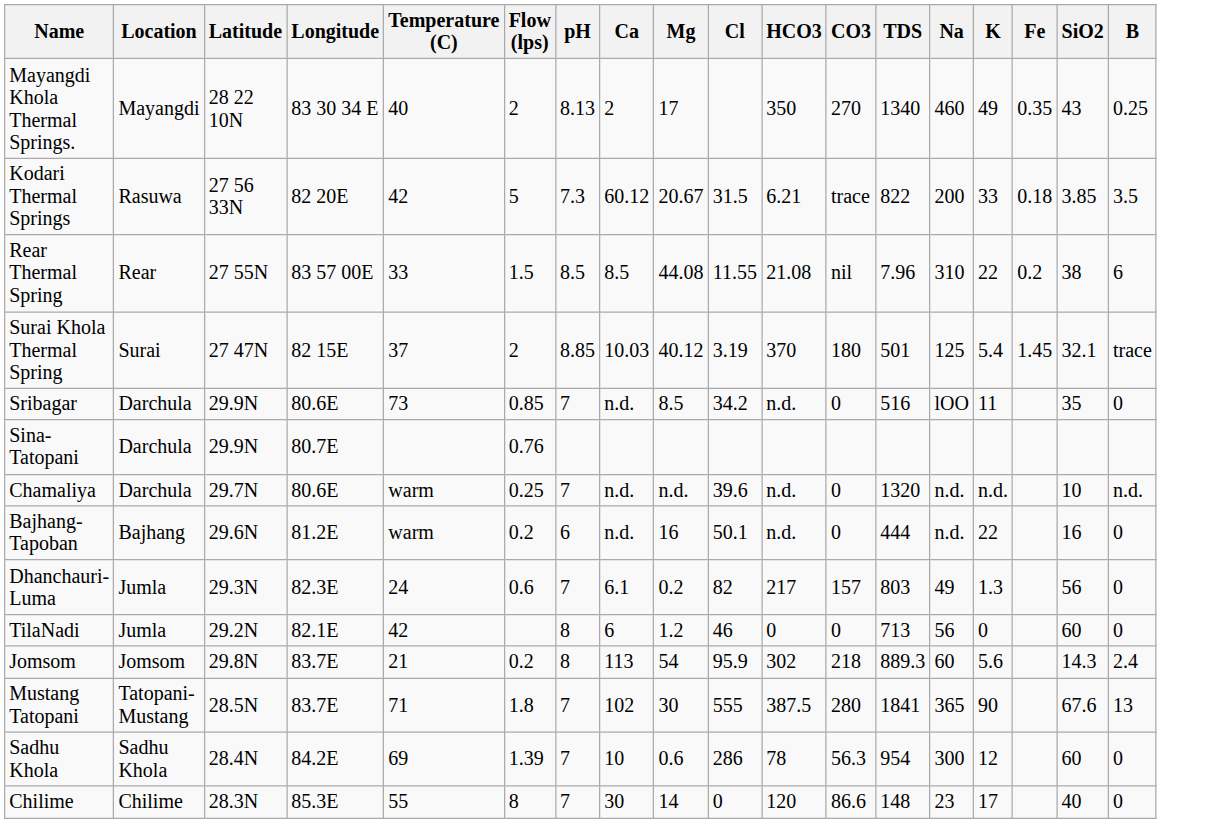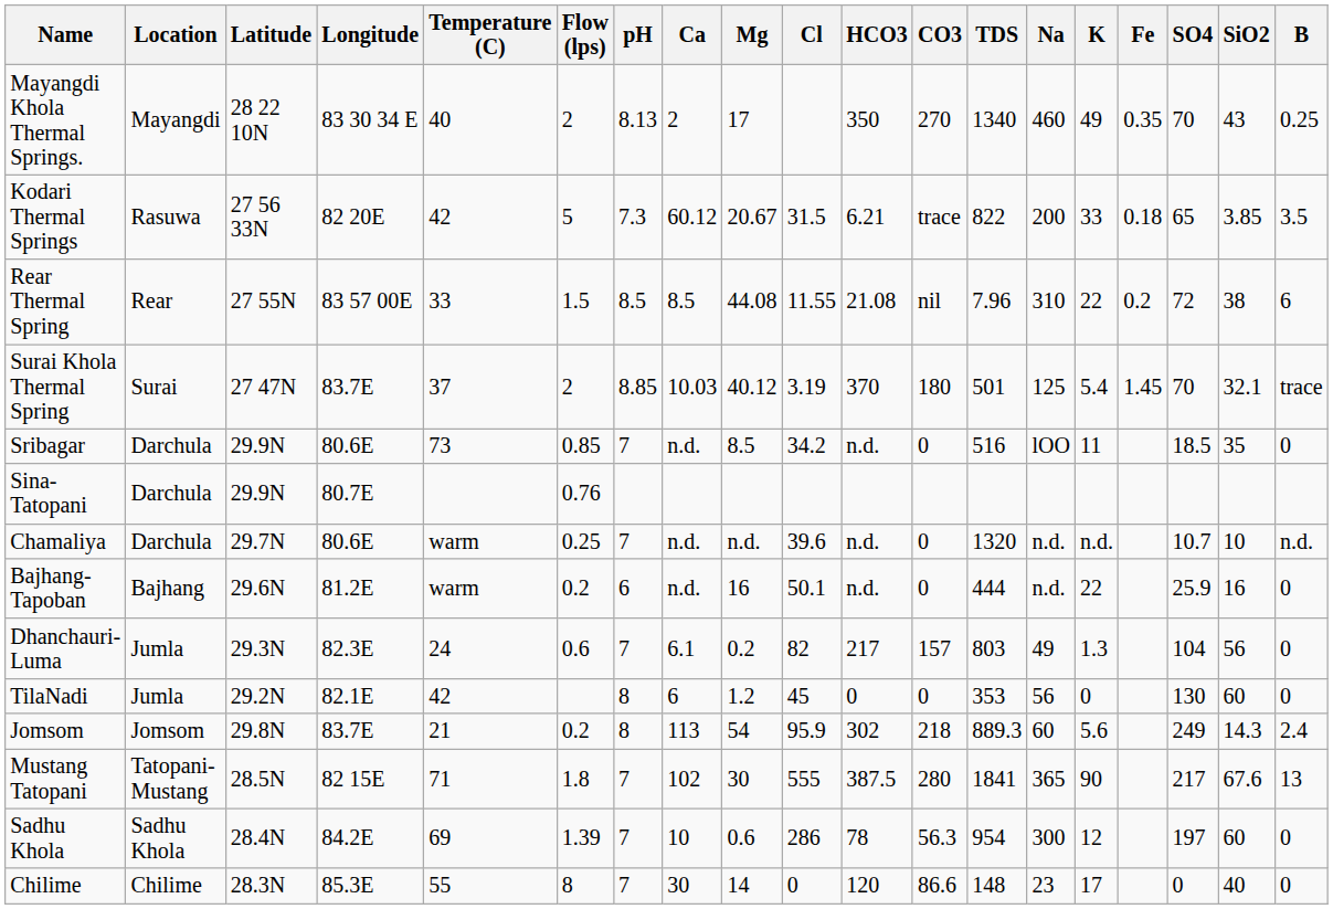+ column: SO4 | 70 | 65 | 72 | 70 | 18.5 | 10.7 | 25.9 | 104 | 130 | 249 | 217 | 197 | 0
Surai Khola Thermal Spring | Longitude: 82 15E -> 83.7E
TilaNadi | Cl: 46 -> 45
TilaNadi | TDS: 713 -> 353
Mustang Tatopani | Longitude: 83.7E -> 82 15E
